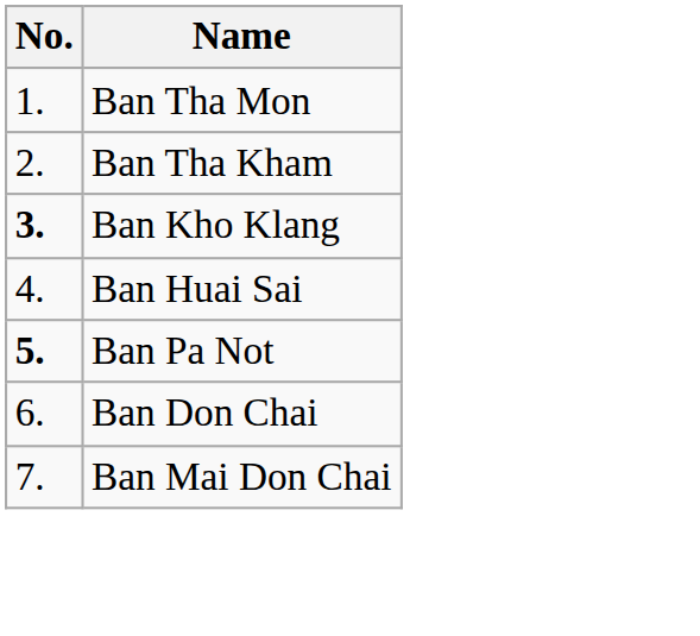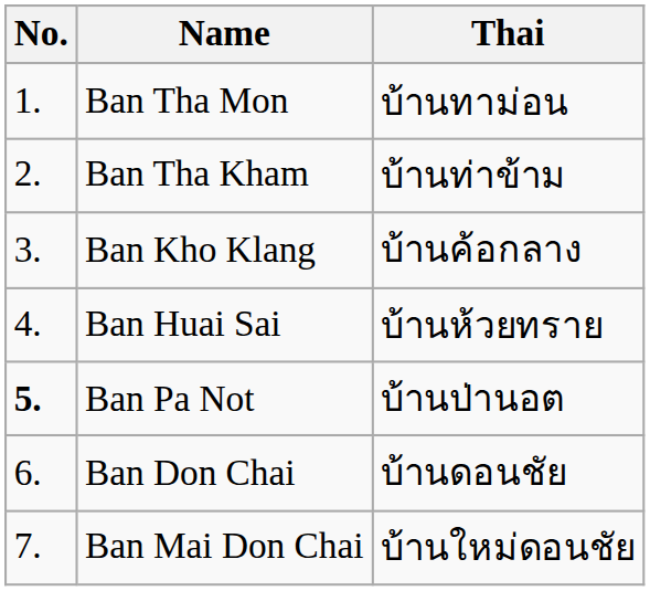+ column: Thai | บ้านทาม่อน | บ้านท่าข้าม | บ้านค้อกลาง | บ้านห้วยทราย | บ้านป่านอต | บ้านดอนชัย | บ้านใหม่ดอนชัย
Ban Kho Klang | No.: bold -> normal
